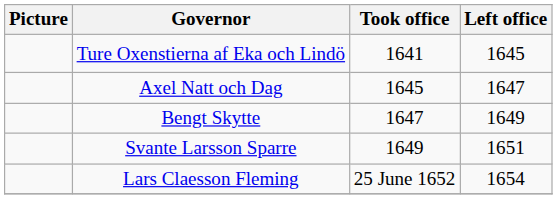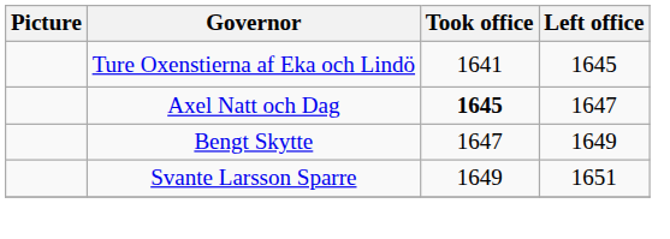Axel Natt och Dag | Took office: normal -> bold
- row: Lars Claesson Fleming | 25 June 1652 | 1654
